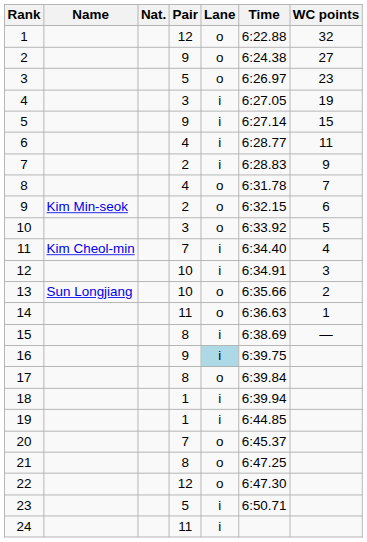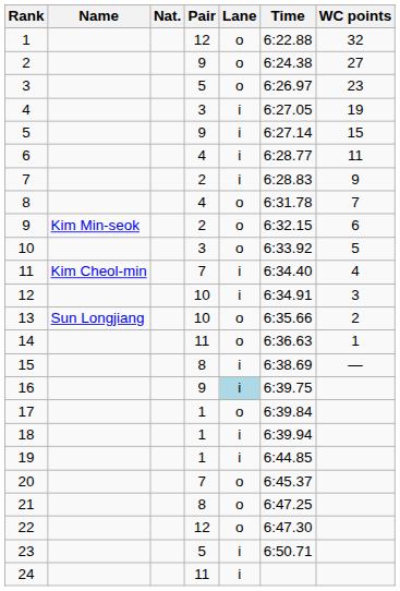17 | Pair: 8 -> 1
